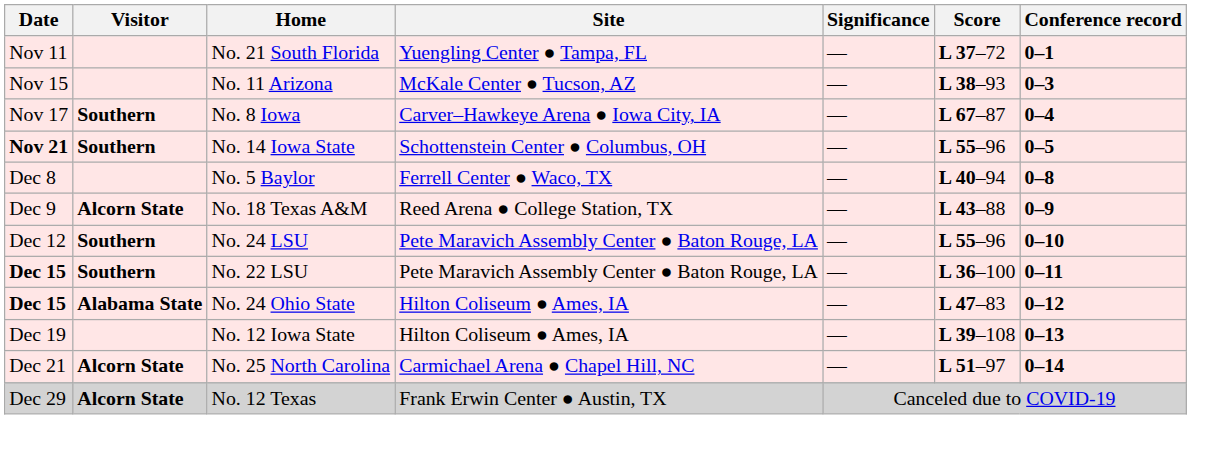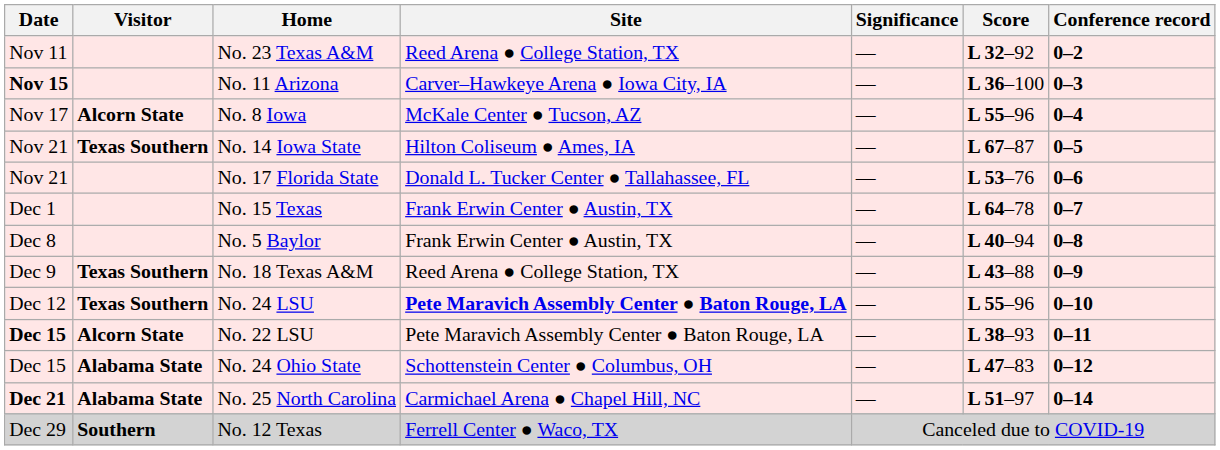- row: Nov 11 | No. 21 South Florida | Yuengling Center ● Tampa, FL | ― | L 37–72 | 0–1
+ row: Nov 11 | No. 23 Texas A&M | Reed Arena ● College Station, TX | ― | L 32–92 | 0–2
No. 11 Arizona | Date: normal -> bold
No. 11 Arizona | Site: McKale Center ● Tucson, AZ -> Carver–Hawkeye Arena ● Iowa City, IA
No. 11 Arizona | Score: L 38–93 -> L 36–100
No. 8 Iowa | Visitor: Southern -> Alcorn State
No. 8 Iowa | Site: Carver–Hawkeye Arena ● Iowa City, IA -> McKale Center ● Tucson, AZ
No. 8 Iowa | Score: L 67–87 -> L 55–96
No. 14 Iowa State | Date: bold -> normal
No. 14 Iowa State | Visitor: Southern -> Texas Southern
No. 14 Iowa State | Site: Schottenstein Center ● Columbus, OH -> Hilton Coliseum ● Ames, IA
No. 14 Iowa State | Score: L 55–96 -> L 67–87
+ row: Nov 21 | No. 17 Florida State | Donald L. Tucker Center ● Tallahassee, FL | ― | L 53–76 | 0–6
+ row: Dec 1 | No. 15 Texas | Frank Erwin Center ● Austin, TX | ― | L 64–78 | 0–7
No. 5 Baylor | Site: Ferrell Center ● Waco, TX -> Frank Erwin Center ● Austin, TX
No. 18 Texas A&M | Visitor: Alcorn State -> Texas Southern
No. 24 LSU | Visitor: Southern -> Texas Southern
No. 24 LSU | Site: normal -> bold
No. 22 LSU | Visitor: Southern -> Alcorn State
No. 22 LSU | Score: L 36–100 -> L 38–93
No. 24 Ohio State | Date: bold -> normal
No. 24 Ohio State | Site: Hilton Coliseum ● Ames, IA -> Schottenstein Center ● Columbus, OH
- row: Dec 19 | No. 12 Iowa State | Hilton Coliseum ● Ames, IA | ― | L 39–108 | 0–13
No. 25 North Carolina | Date: normal -> bold
No. 25 North Carolina | Visitor: Alcorn State -> Alabama State
No. 12 Texas | Visitor: Alcorn State -> Southern
No. 12 Texas | Site: Frank Erwin Center ● Austin, TX -> Ferrell Center ● Waco, TX
